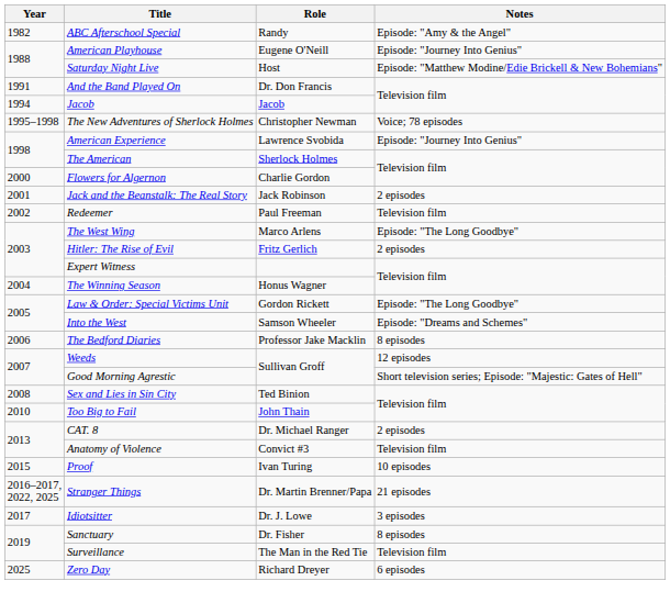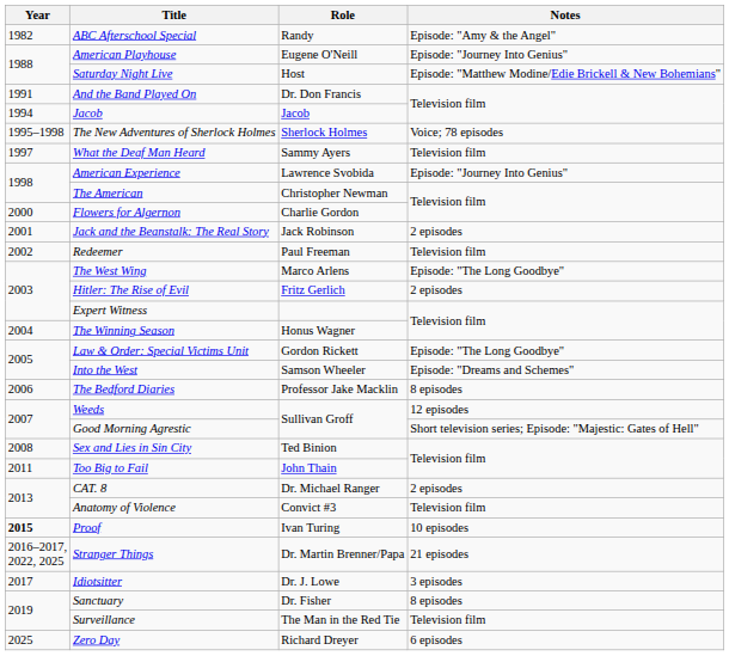The New Adventures of Sherlock Holmes | Role: Christopher Newman -> Sherlock Holmes
+ row: 1997 | What the Deaf Man Heard | Sammy Ayers | Television film
The American | Role: Sherlock Holmes -> Christopher Newman
Too Big to Fail | Year: 2010 -> 2011
Proof | Year: normal -> bold
